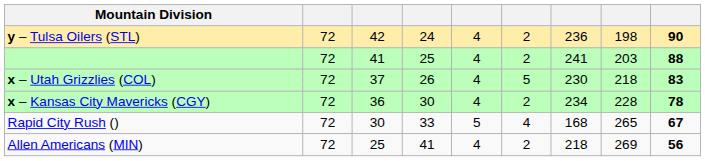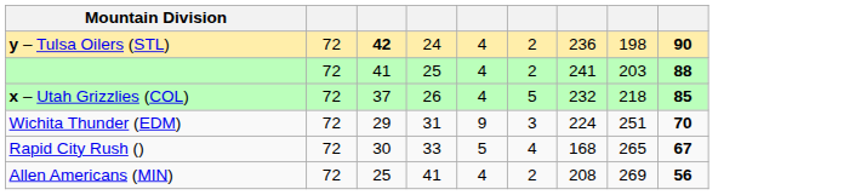y – Tulsa Oilers (STL) | column 3: normal -> bold
x – Utah Grizzlies (COL) | column 7: 230 -> 232
x – Utah Grizzlies (COL) | column 9: 83 -> 85
- row: x – Kansas City Mavericks (CGY) | 72 | 36 | 30 | 4 | 2 | 234 | 228 | 78
+ row: Wichita Thunder (EDM) | 72 | 29 | 31 | 9 | 3 | 224 | 251 | 70
Allen Americans (MIN) | column 7: 218 -> 208
